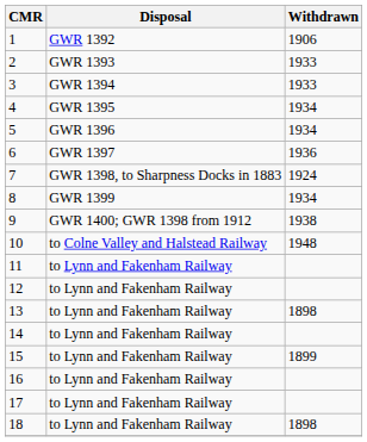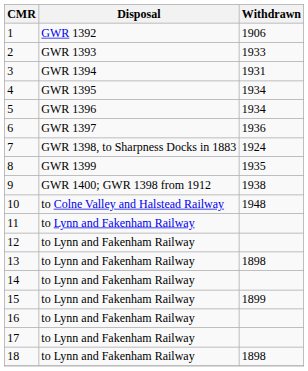3 | Withdrawn: 1933 -> 1931
8 | Withdrawn: 1934 -> 1935
